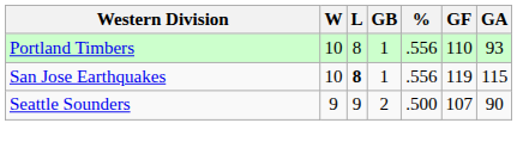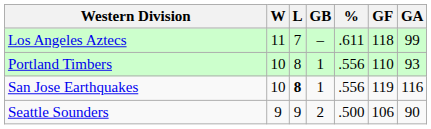+ row: Los Angeles Aztecs | 11 | 7 | – | .611 | 118 | 99
San Jose Earthquakes | GA: 115 -> 116
Seattle Sounders | GF: 107 -> 106
